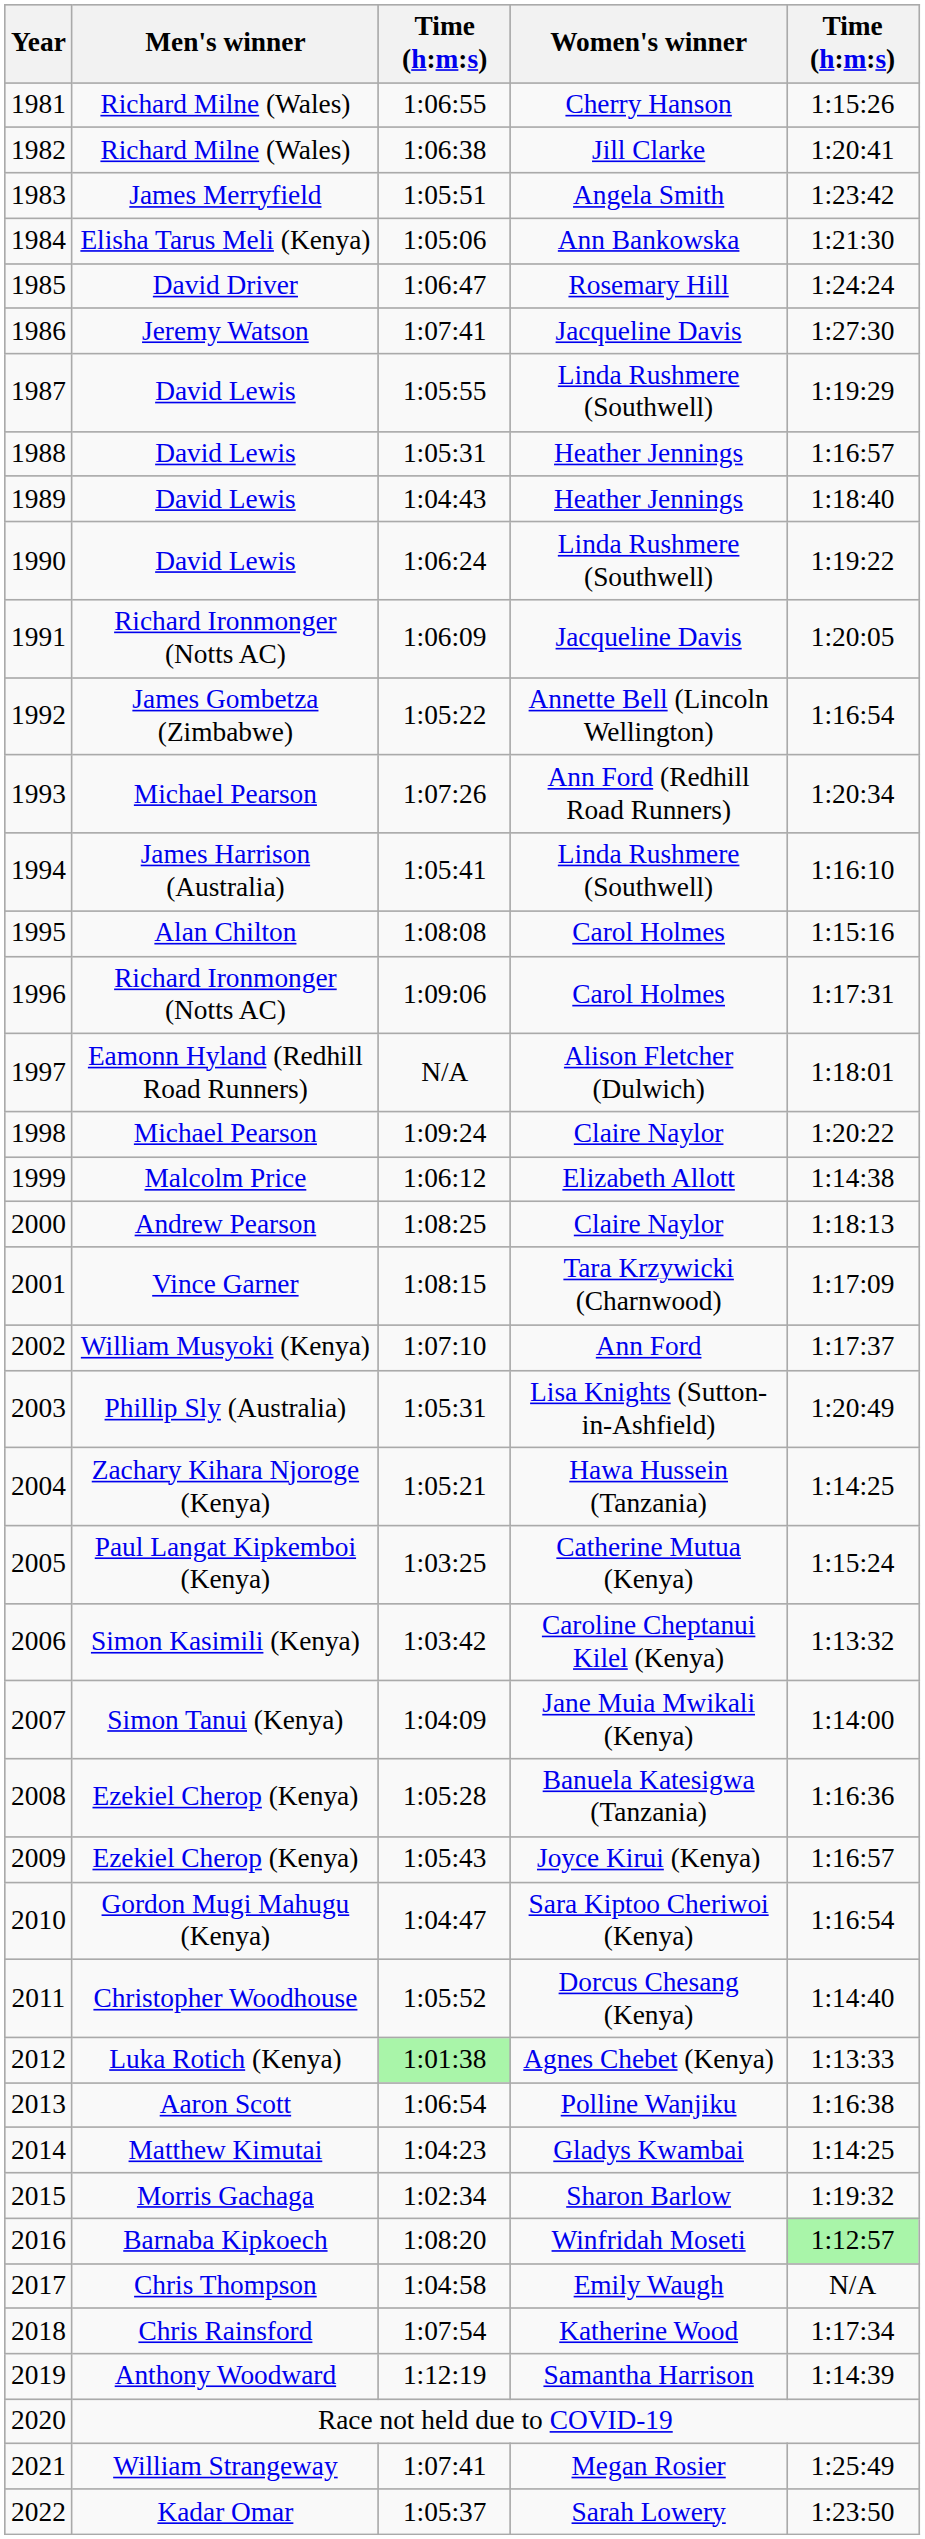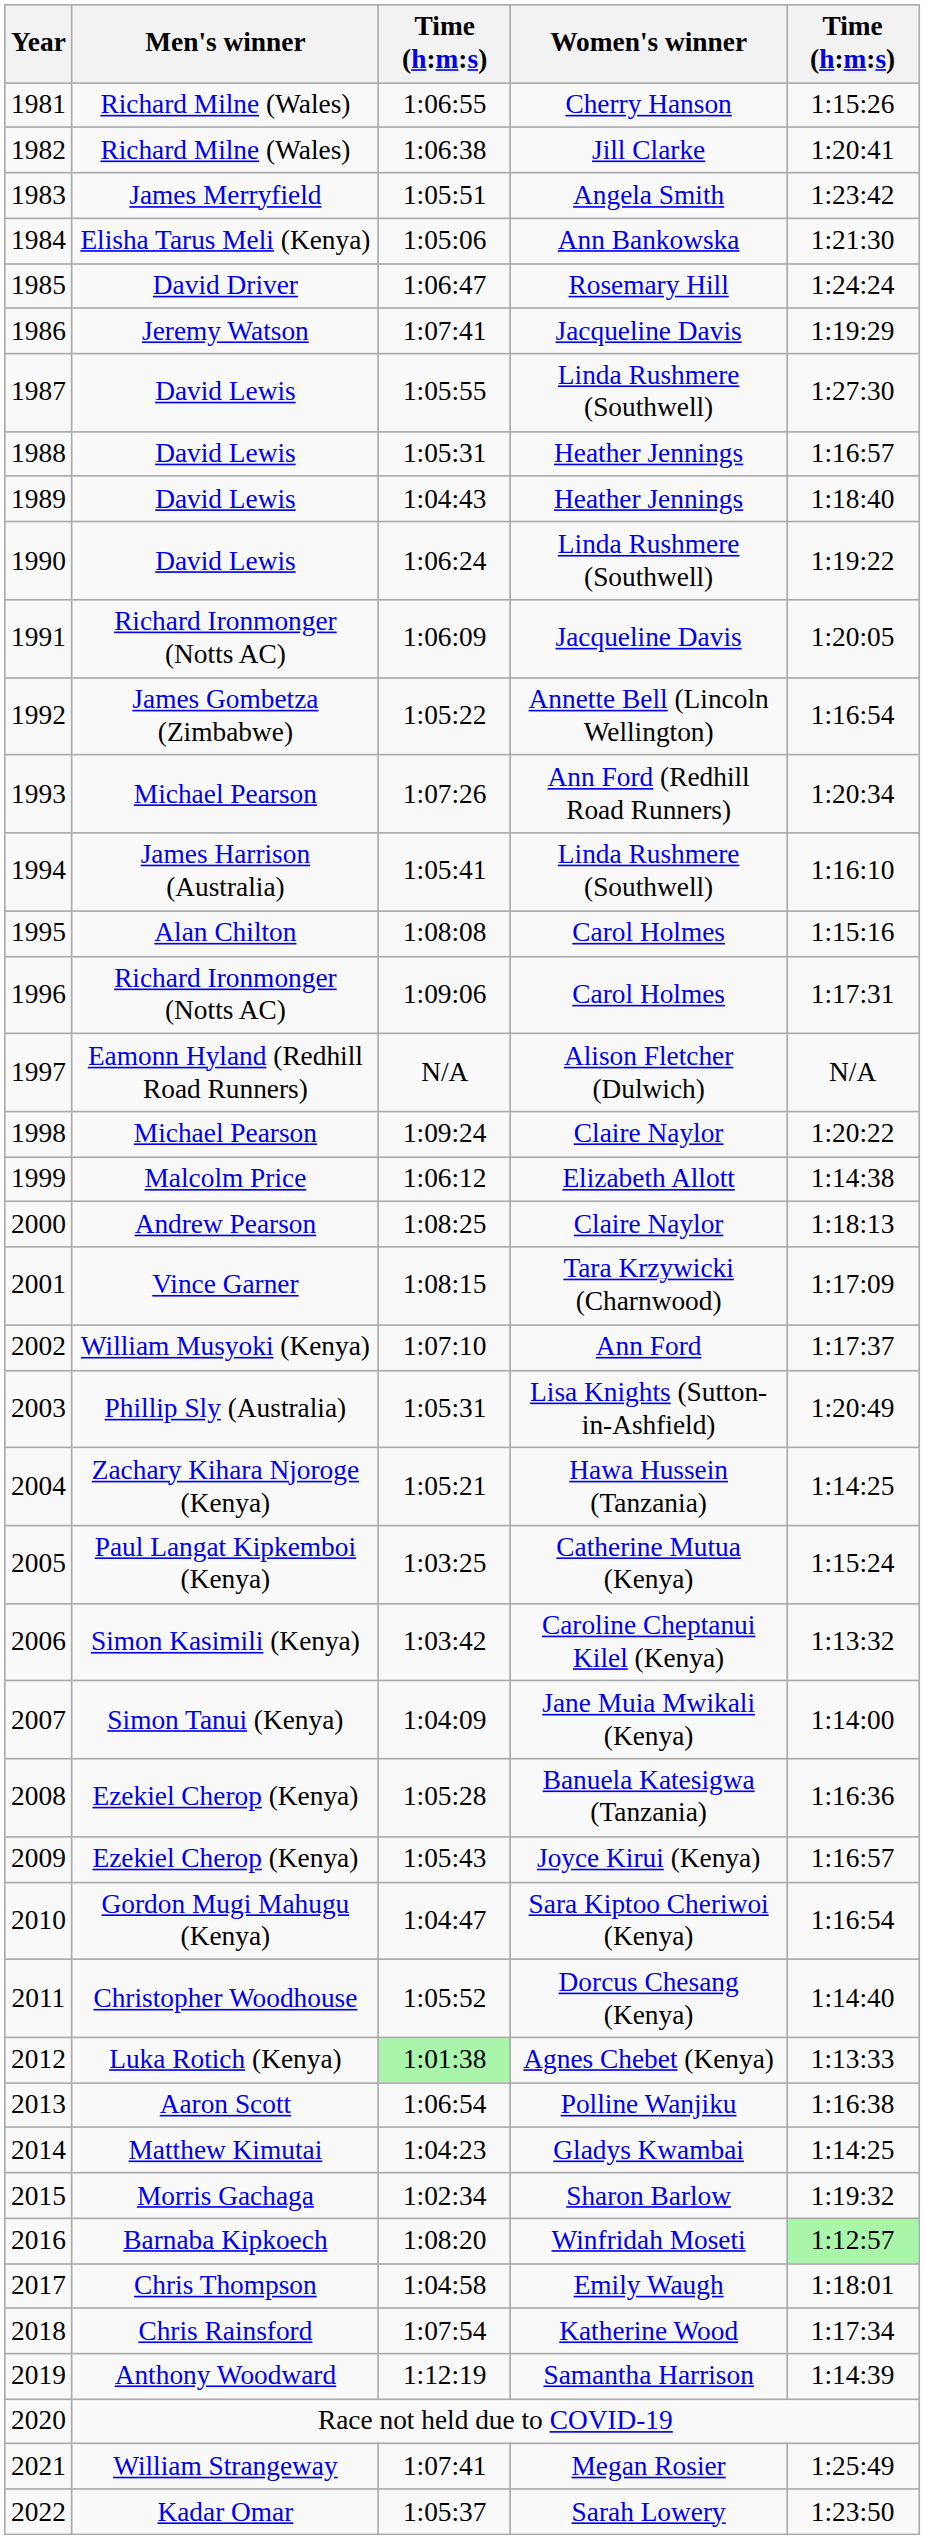1986 | column 5: 1:27:30 -> 1:19:29
1987 | column 5: 1:19:29 -> 1:27:30
1997 | column 5: 1:18:01 -> N/A
2017 | column 5: N/A -> 1:18:01
